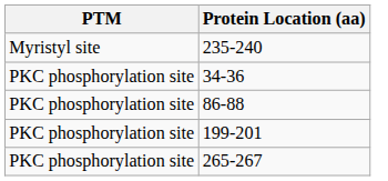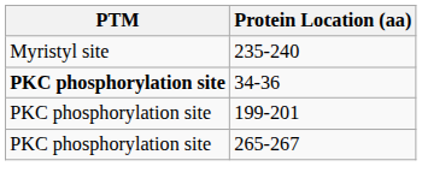34-36 | PTM: normal -> bold
- row: PKC phosphorylation site | 86-88
